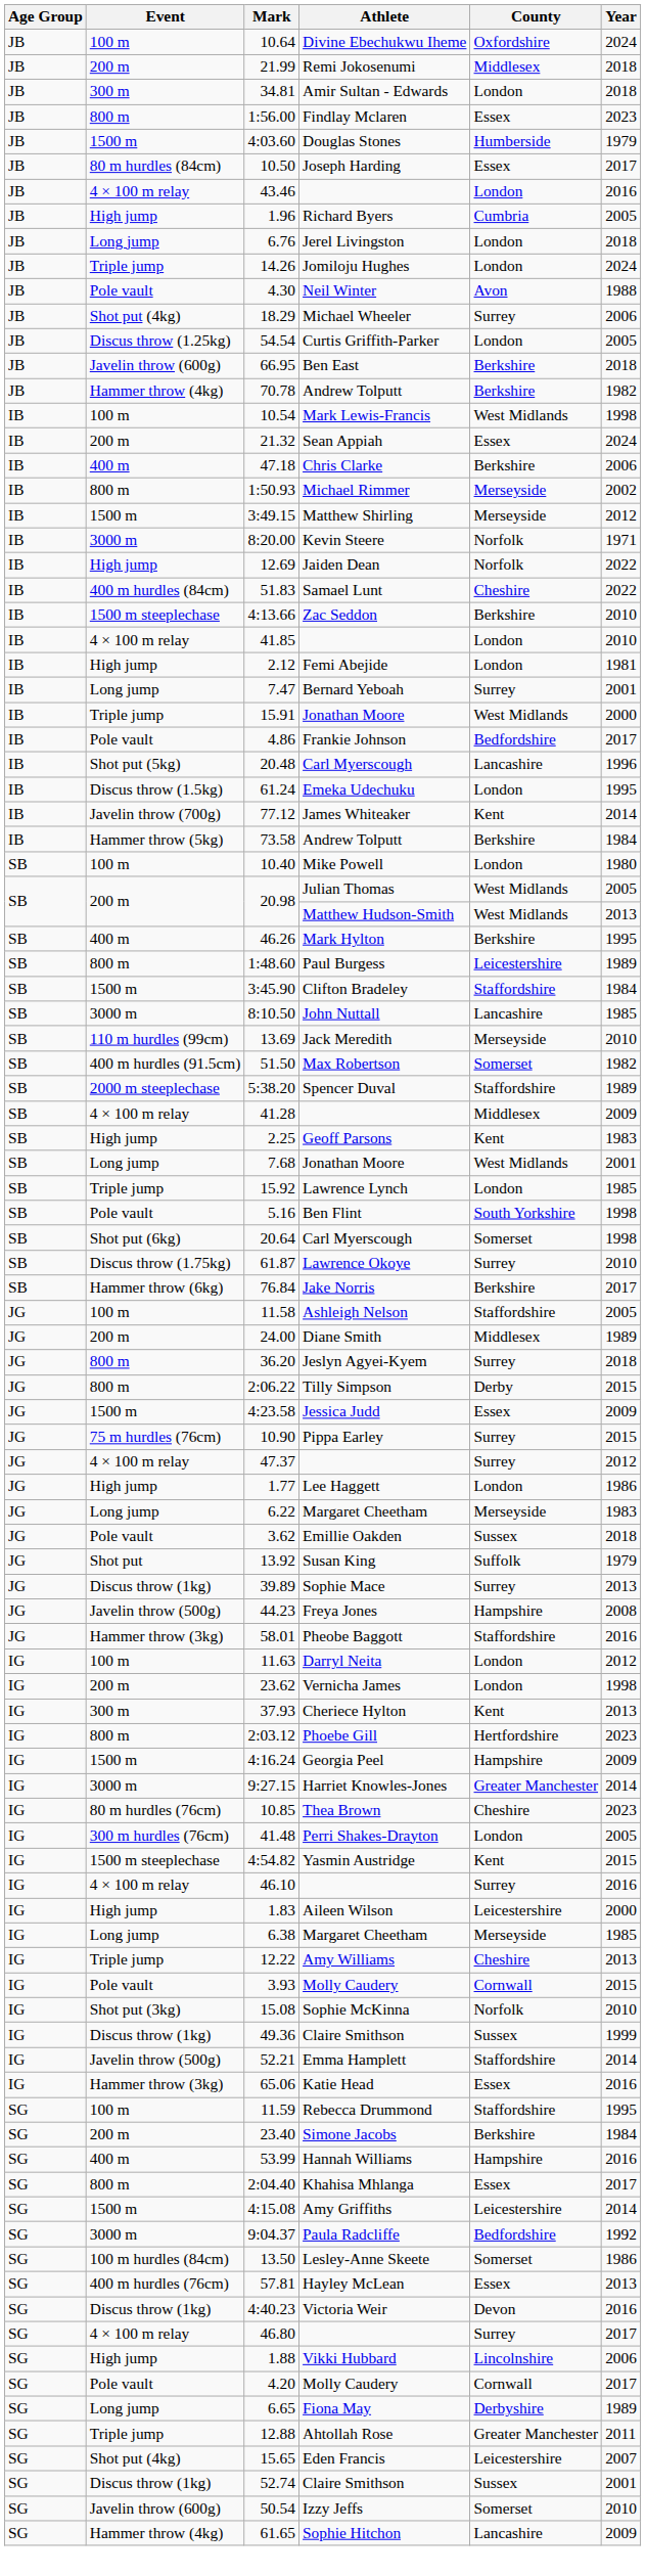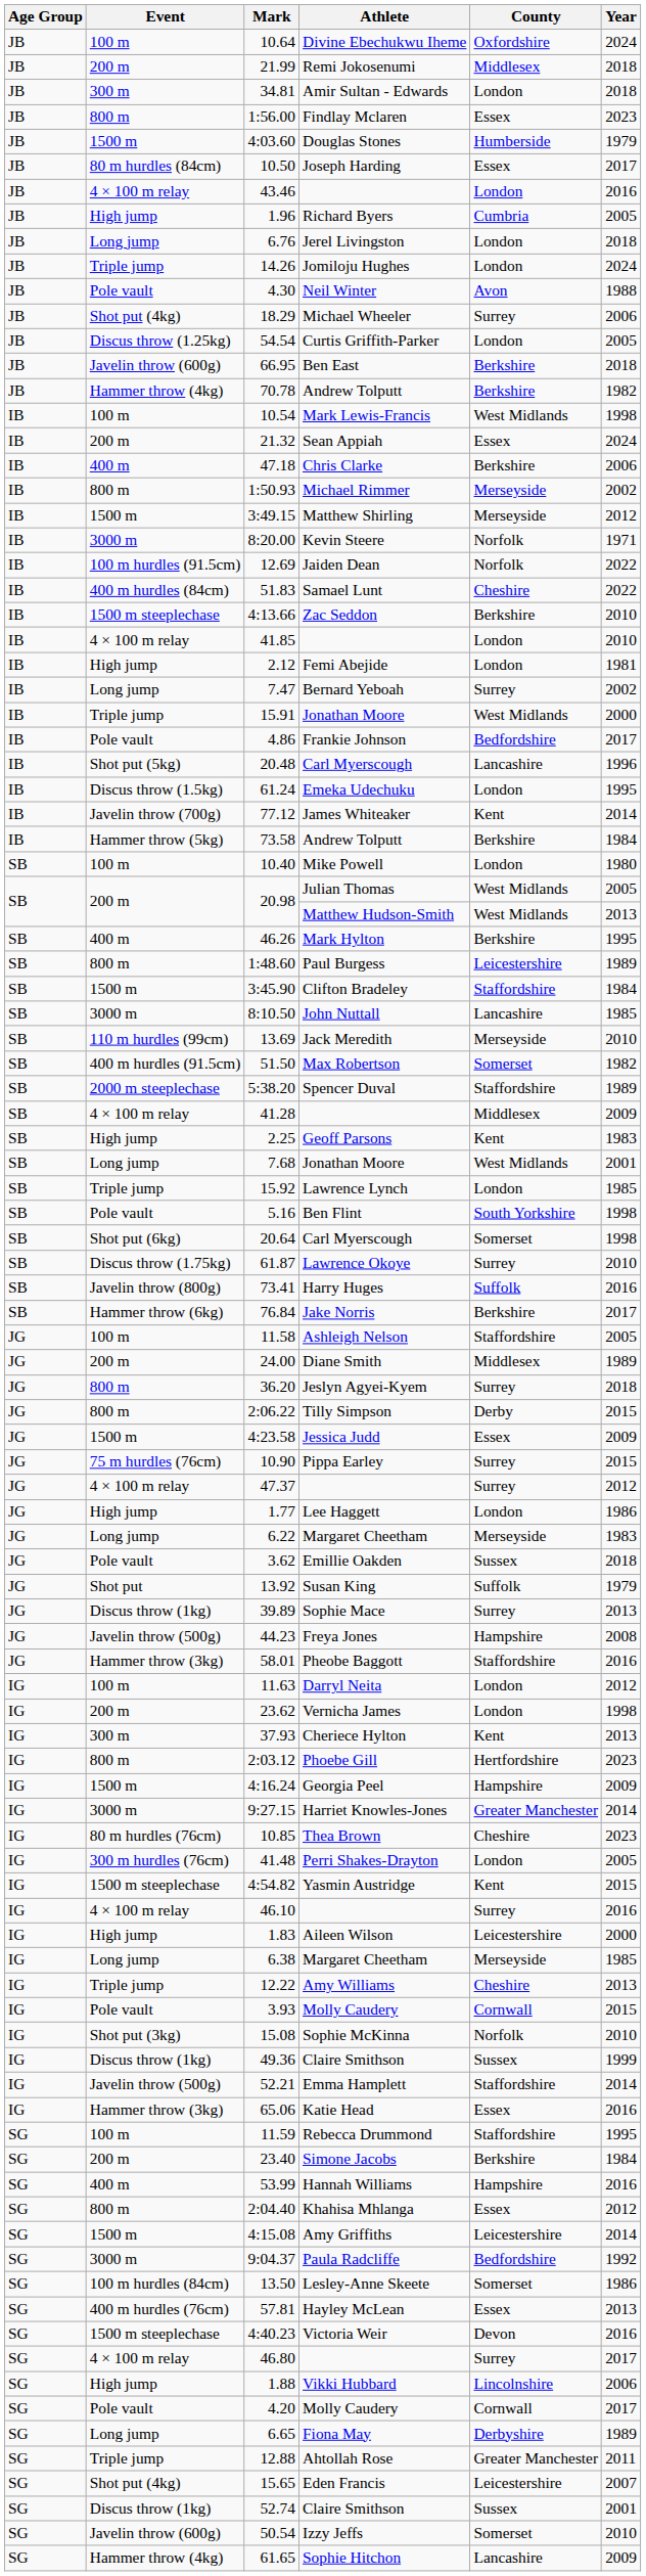12.69 | Event: High jump -> 100 m hurdles (91.5cm)
7.47 | Year: 2001 -> 2002
+ row: SB | Javelin throw (800g) | 73.41 | Harry Huges | Suffolk | 2016
2:04.40 | Year: 2017 -> 2012
4:40.23 | Event: Discus throw (1kg) -> 1500 m steeplechase
